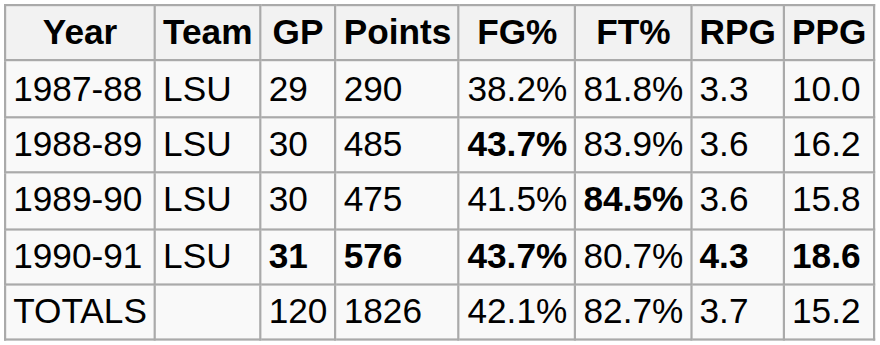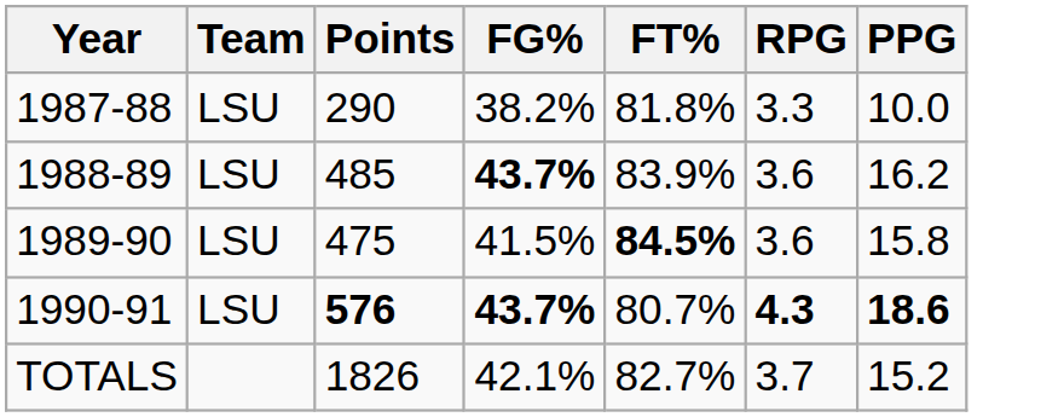- column: GP | 29 | 30 | 30 | 31 | 120
